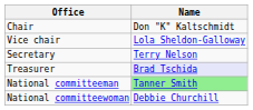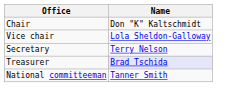National committeeman | Name: lightgreen background -> no background
- row: National committeewoman | Debbie Churchill
